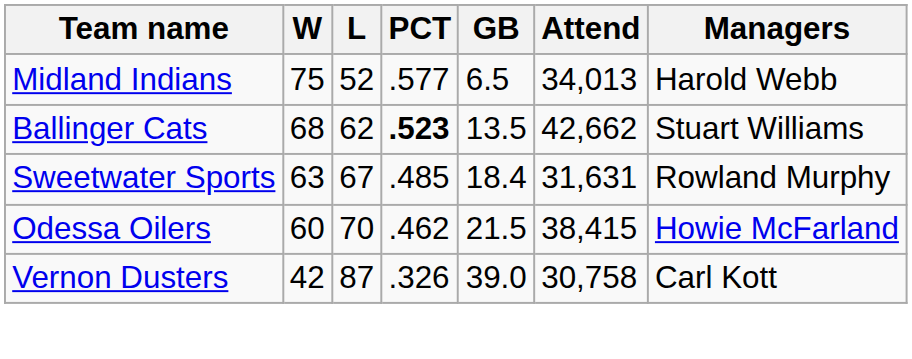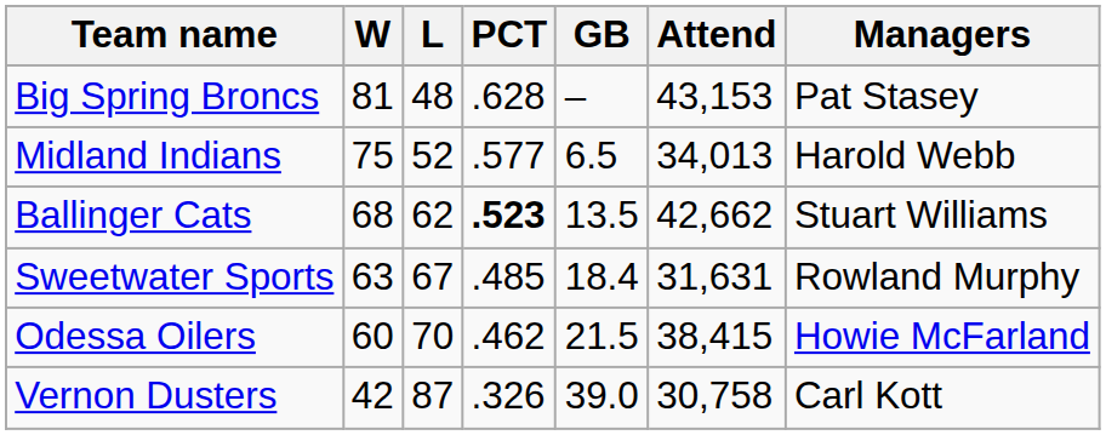+ row: Big Spring Broncs | 81 | 48 | .628 | – | 43,153 | Pat Stasey
